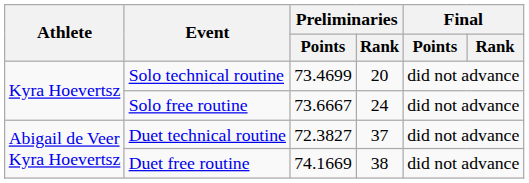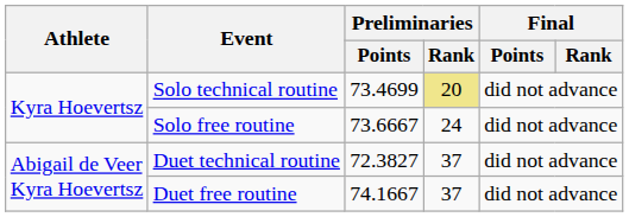Solo technical routine | Preliminaries / Rank: no background -> khaki background
Duet free routine | Preliminaries / Points: 74.1669 -> 74.1667
Duet free routine | Preliminaries / Rank: 38 -> 37
